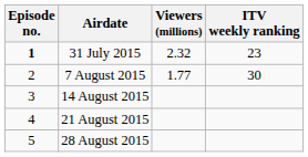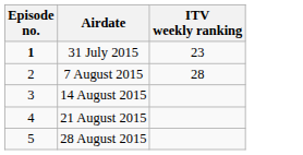- column: Viewers (millions) | 2.32 | 1.77
7 August 2015 | ITV weekly ranking: 30 -> 28
